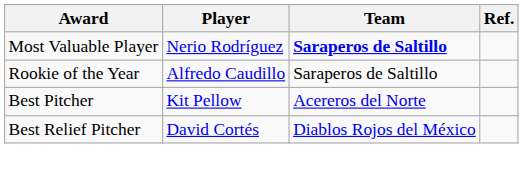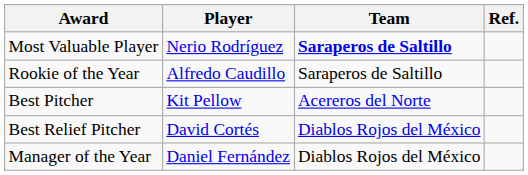+ row: Manager of the Year | Daniel Fernández | Diablos Rojos del México
